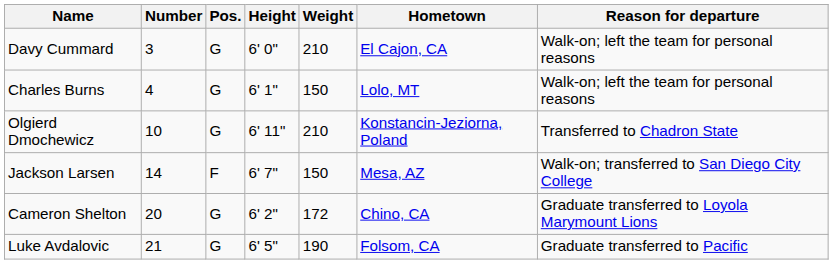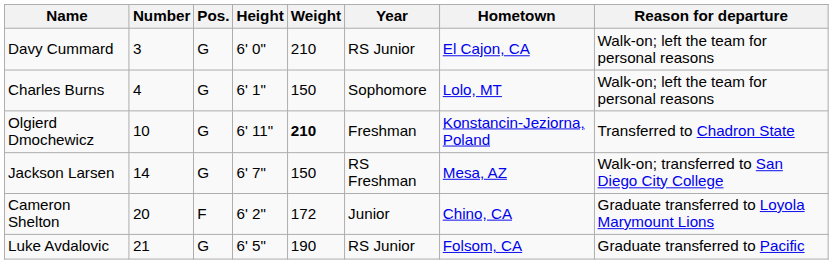+ column: Year | RS Junior | Sophomore | Freshman | RS Freshman | Junior | RS Junior
Olgierd Dmochewicz | Weight: normal -> bold
Jackson Larsen | Pos.: F -> G
Cameron Shelton | Pos.: G -> F
